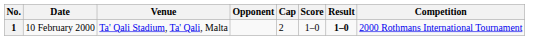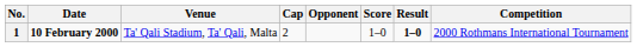columns swapped: Cap <-> Opponent
1 | Date: normal -> bold
